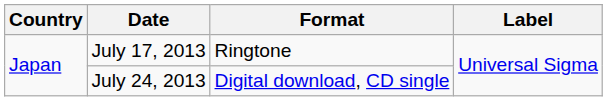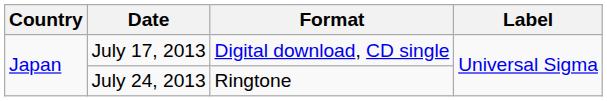July 17, 2013 | Format: Ringtone -> Digital download, CD single
July 24, 2013 | Format: Digital download, CD single -> Ringtone
